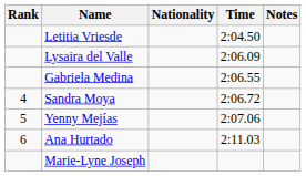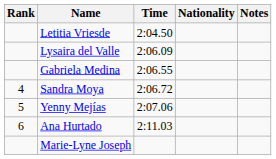columns swapped: Nationality <-> Time
